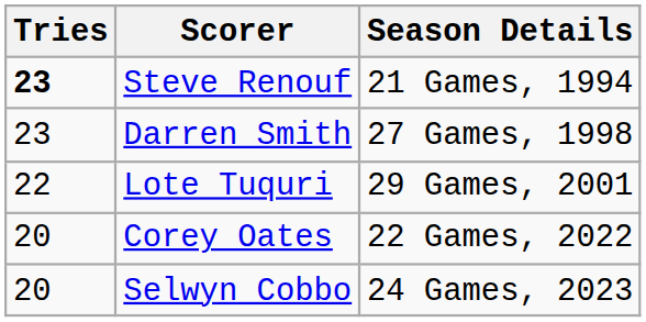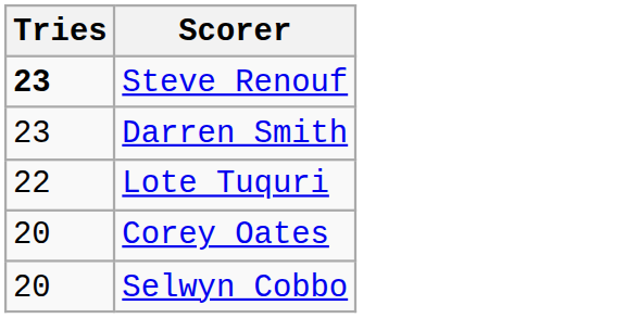- column: Season Details | 21 Games, 1994 | 27 Games, 1998 | 29 Games, 2001 | 22 Games, 2022 | 24 Games, 2023
